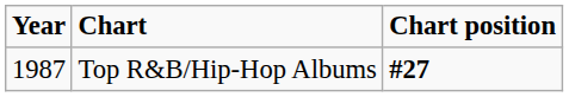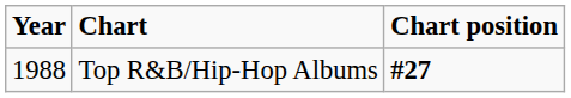Top R&B/Hip-Hop Albums | Year: 1987 -> 1988
